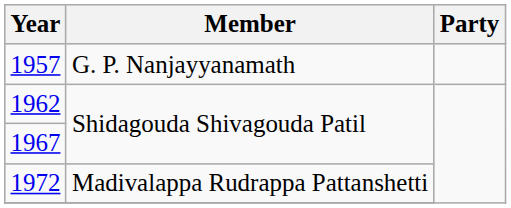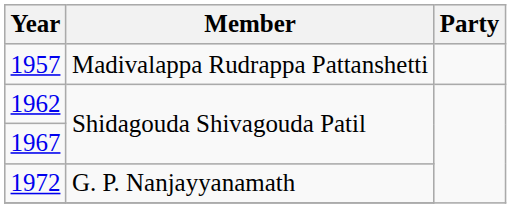1957 | Member: G. P. Nanjayyanamath -> Madivalappa Rudrappa Pattanshetti
1972 | Member: Madivalappa Rudrappa Pattanshetti -> G. P. Nanjayyanamath
